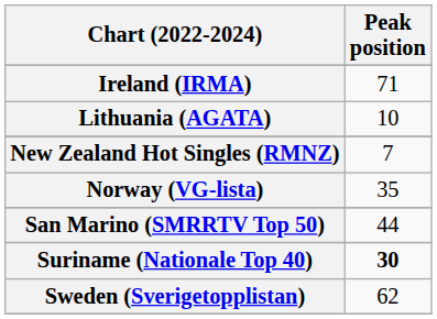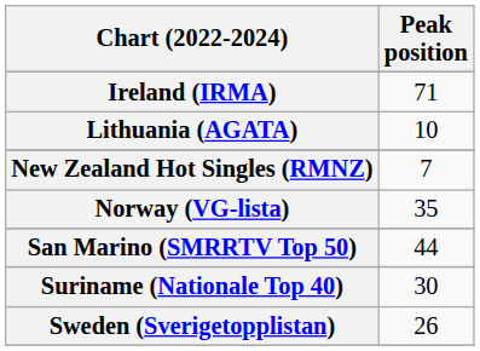Suriname (Nationale Top 40) | Peak position: bold -> normal
Sweden (Sverigetopplistan) | Peak position: 62 -> 26
